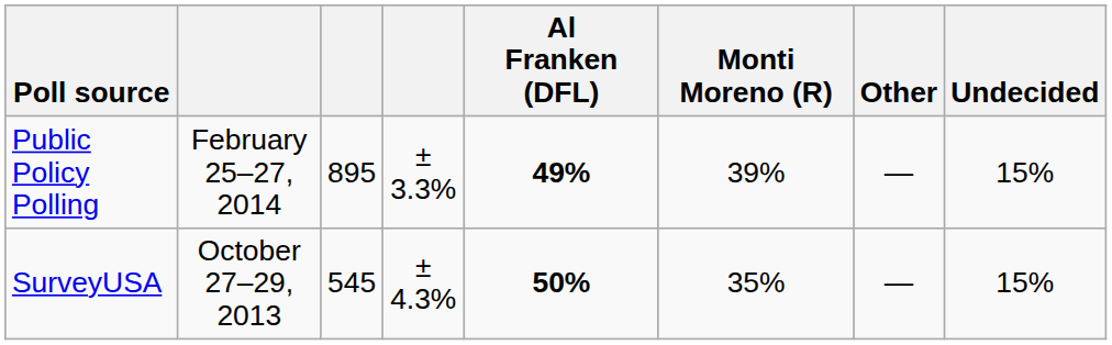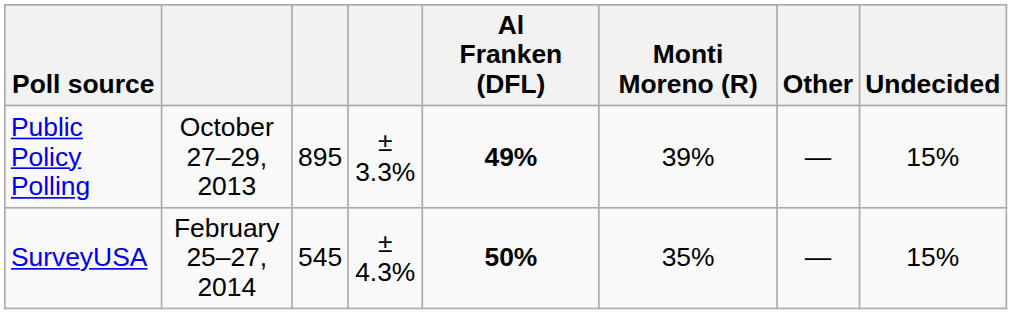Public Policy Polling | column 2: February 25–27, 2014 -> October 27–29, 2013
SurveyUSA | column 2: October 27–29, 2013 -> February 25–27, 2014
